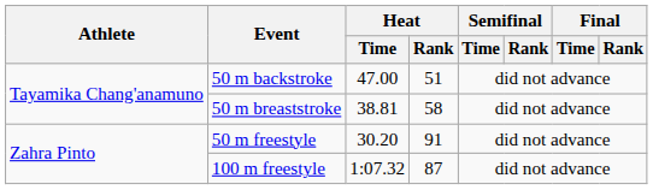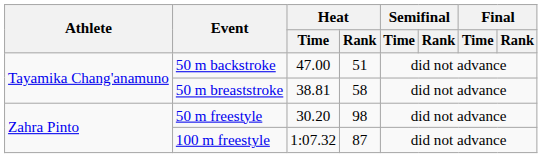50 m freestyle | Heat / Rank: 91 -> 98
